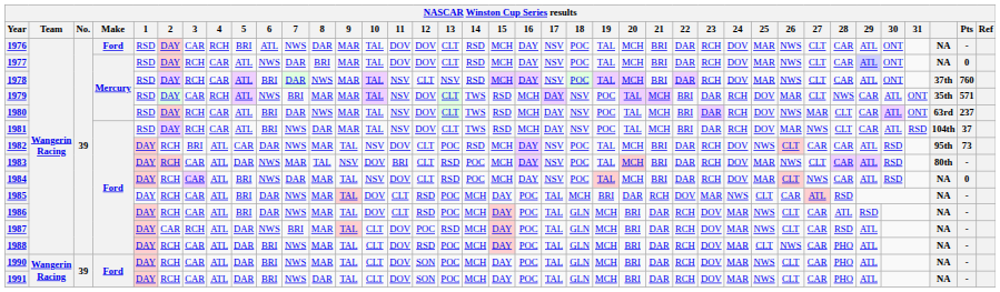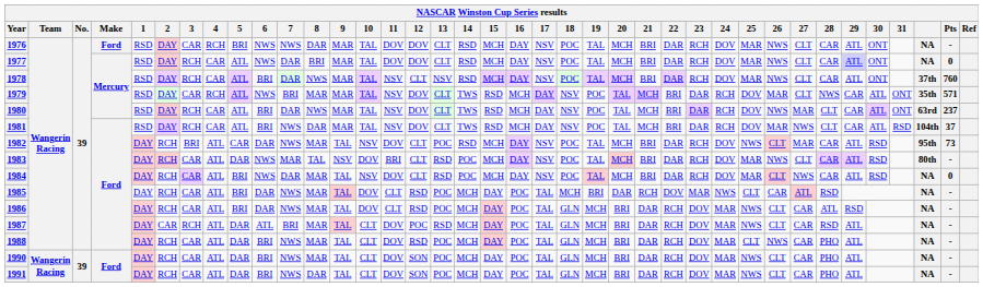1976 | 6: ATL -> NWS
1982 | 27: CAR -> MAR
1987 | 6: NWS -> ATL
